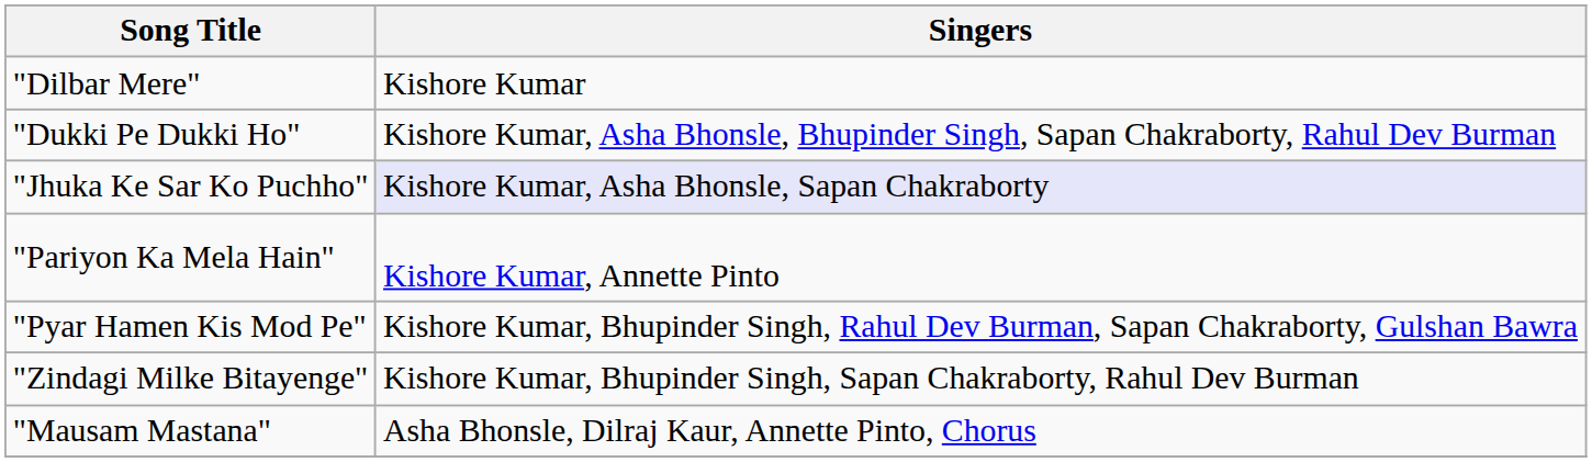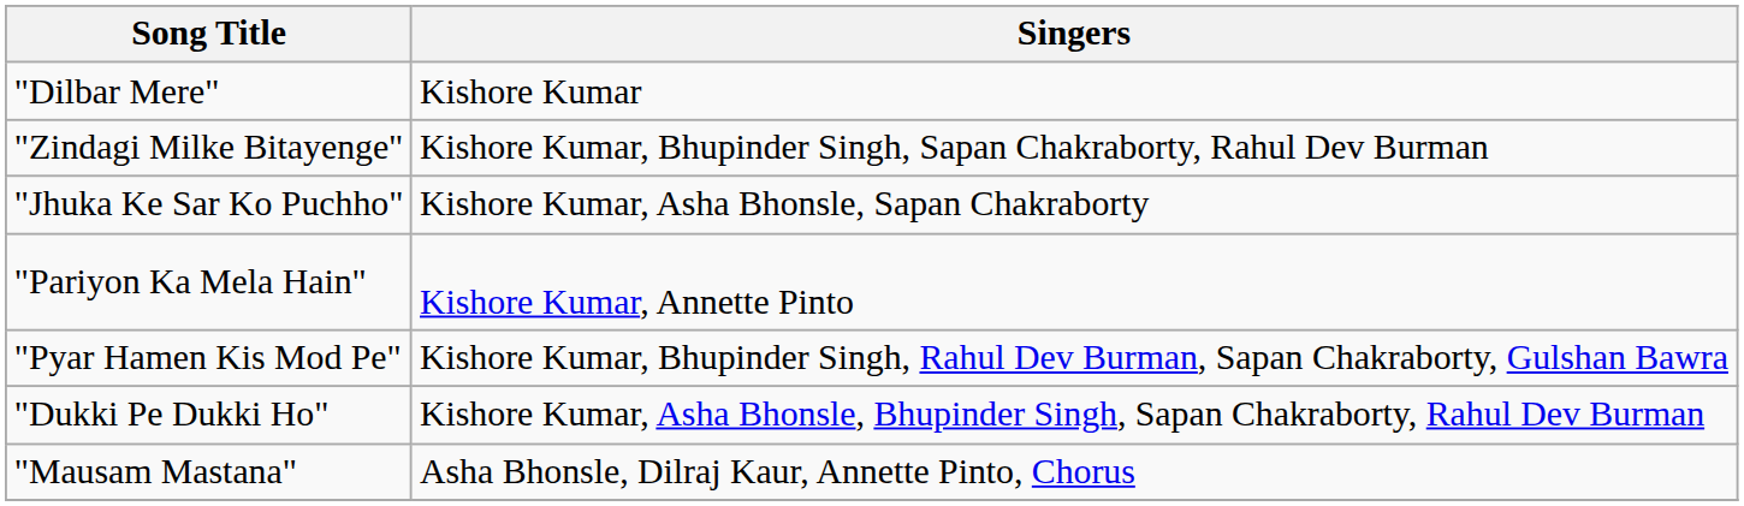rows swapped: "Dukki Pe Dukki Ho" <-> "Zindagi Milke Bitayenge"
"Jhuka Ke Sar Ko Puchho" | Singers: lavender background -> no background
